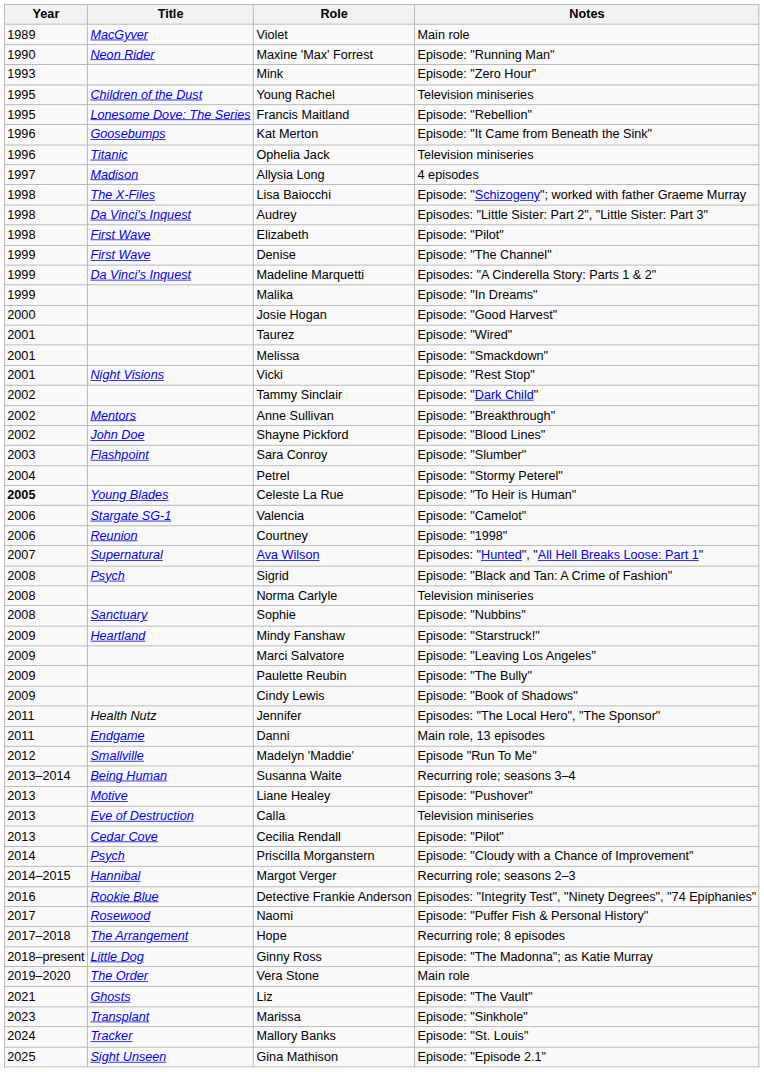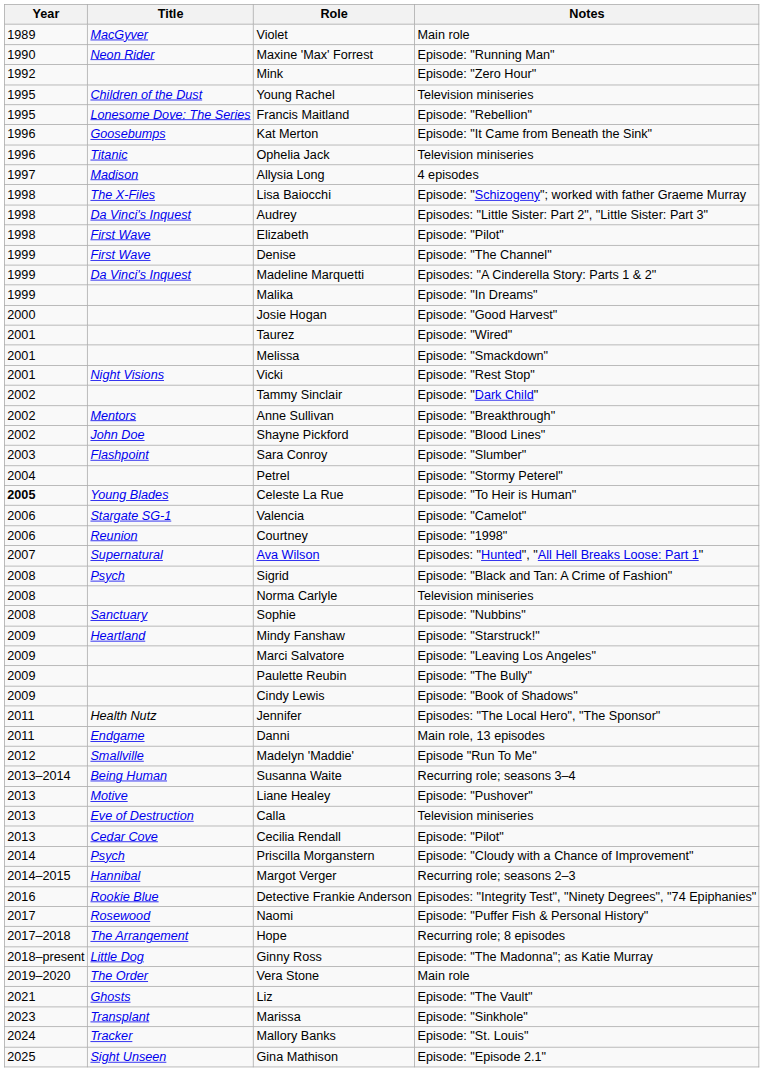Mink | Year: 1993 -> 1992
